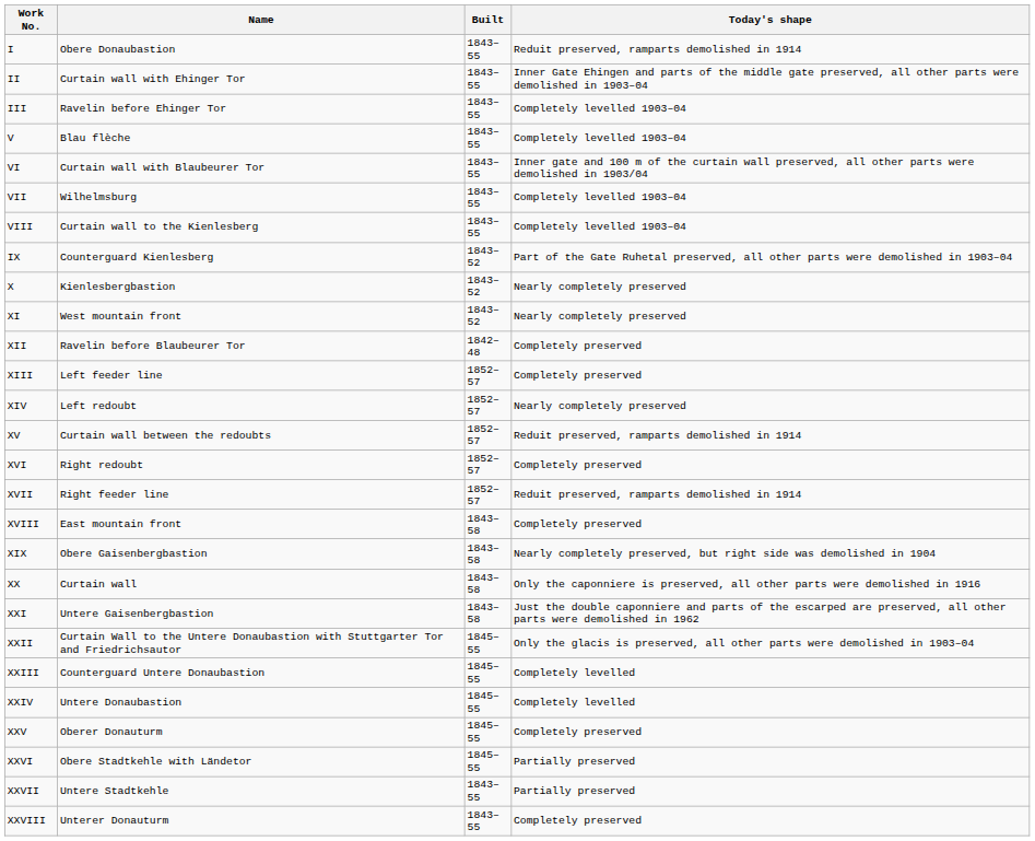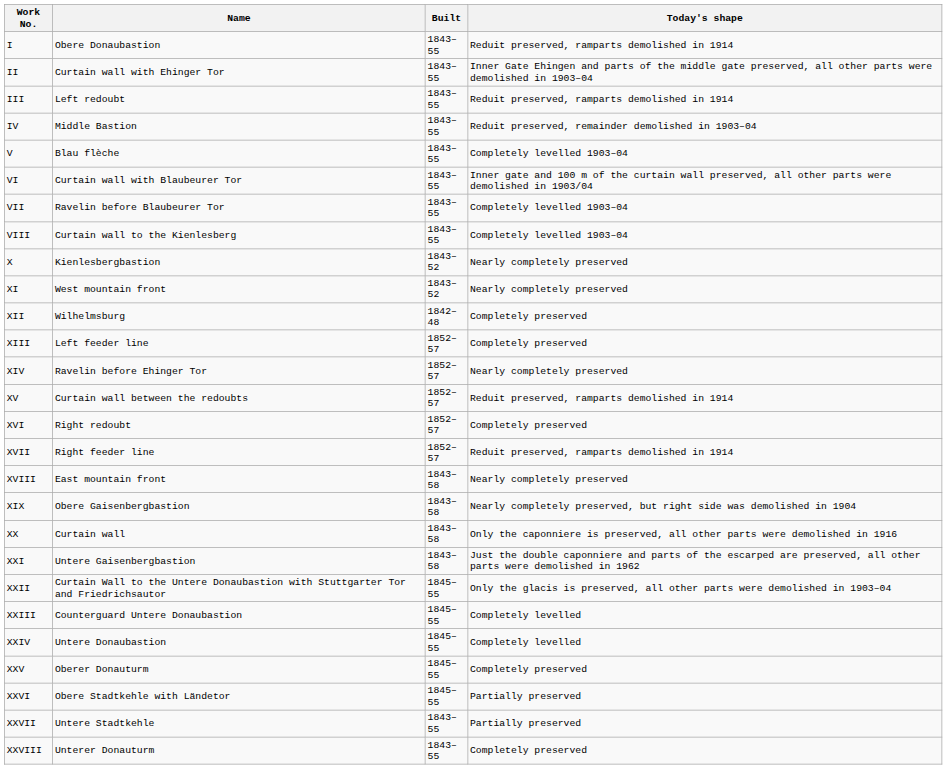III | Name: Ravelin before Ehinger Tor -> Left redoubt
III | Today's shape: Completely levelled 1903–04 -> Reduit preserved, ramparts demolished in 1914
+ row: IV | Middle Bastion | 1843–55 | Reduit preserved, remainder demolished in 1903–04
VII | Name: Wilhelmsburg -> Ravelin before Blaubeurer Tor
- row: IX | Counterguard Kienlesberg | 1843–52 | Part of the Gate Ruhetal preserved, all other parts were demolished in 1903–04
XII | Name: Ravelin before Blaubeurer Tor -> Wilhelmsburg
XIV | Name: Left redoubt -> Ravelin before Ehinger Tor
XVIII | Today's shape: Completely preserved -> Nearly completely preserved
